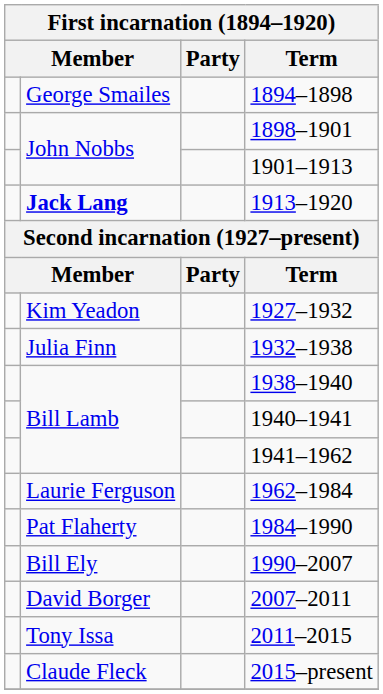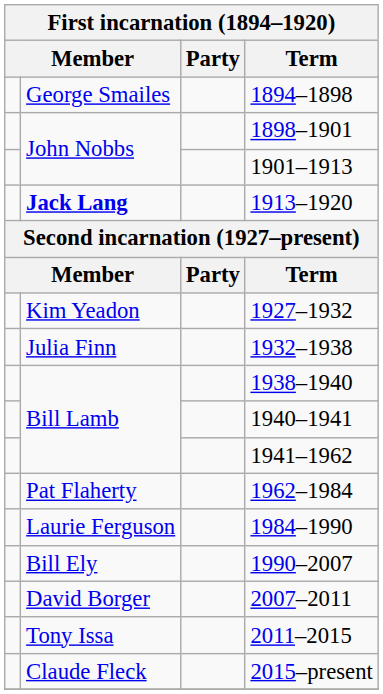1962–1984 | column 2: Laurie Ferguson -> Pat Flaherty
1984–1990 | column 2: Pat Flaherty -> Laurie Ferguson
